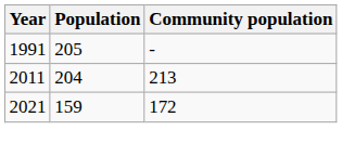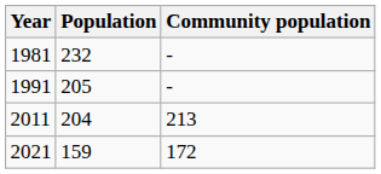+ row: 1981 | 232 | -
